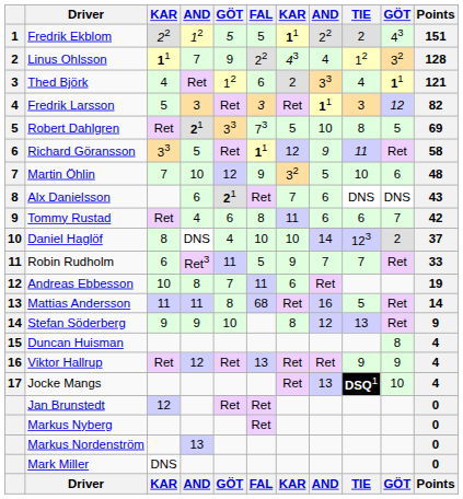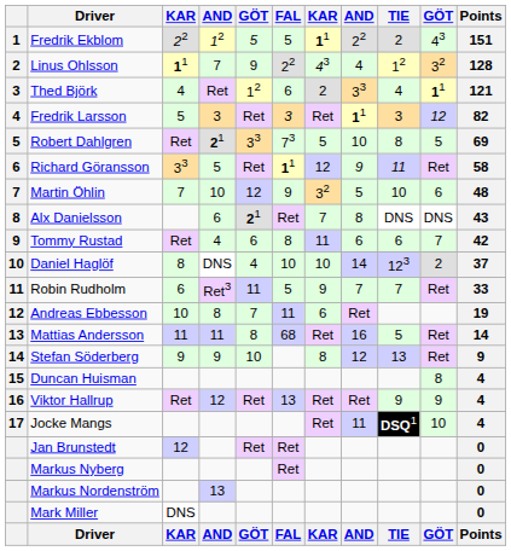Alx Danielsson | column 8: 6 -> 8
Jocke Mangs | column 8: 13 -> 11
